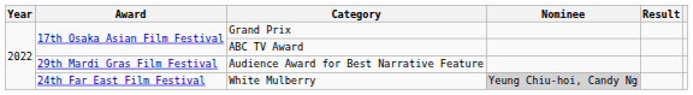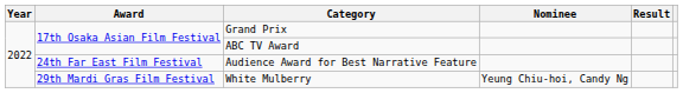Audience Award for Best Narrative Feature | Award: 29th Mardi Gras Film Festival -> 24th Far East Film Festival
White Mulberry | Award: 24th Far East Film Festival -> 29th Mardi Gras Film Festival
White Mulberry | Nominee: lightgrey background -> no background
